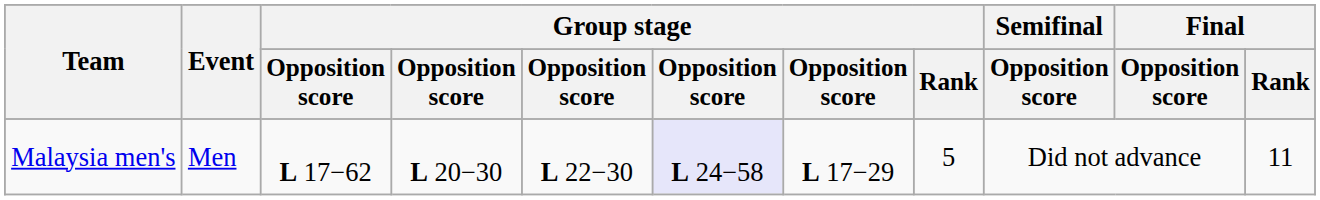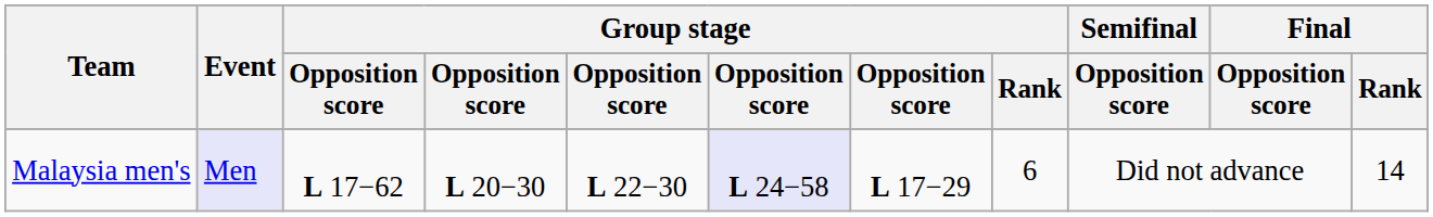Malaysia men's | Event: no background -> lavender background
Malaysia men's | Group stage / Rank: 5 -> 6
Malaysia men's | Final / Rank: 11 -> 14
